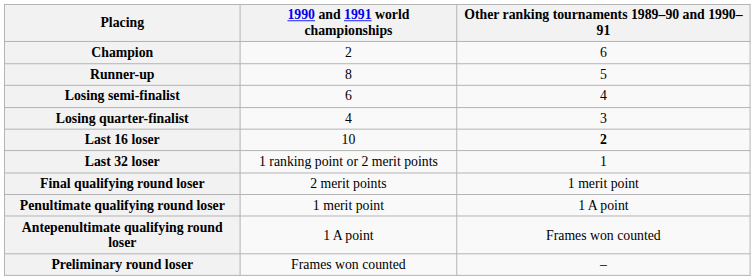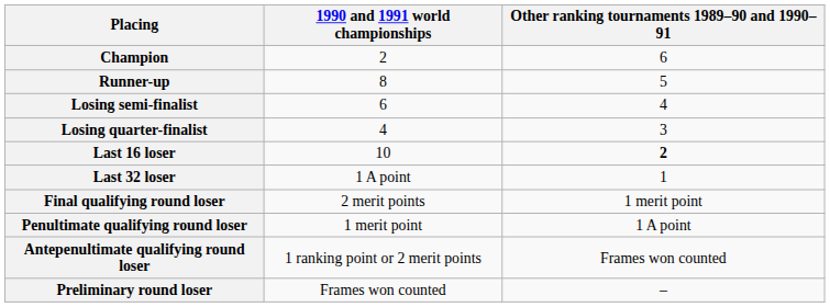Last 32 loser | 1990 and 1991 world championships: 1 ranking point or 2 merit points -> 1 A point
Antepenultimate qualifying round loser | 1990 and 1991 world championships: 1 A point -> 1 ranking point or 2 merit points
